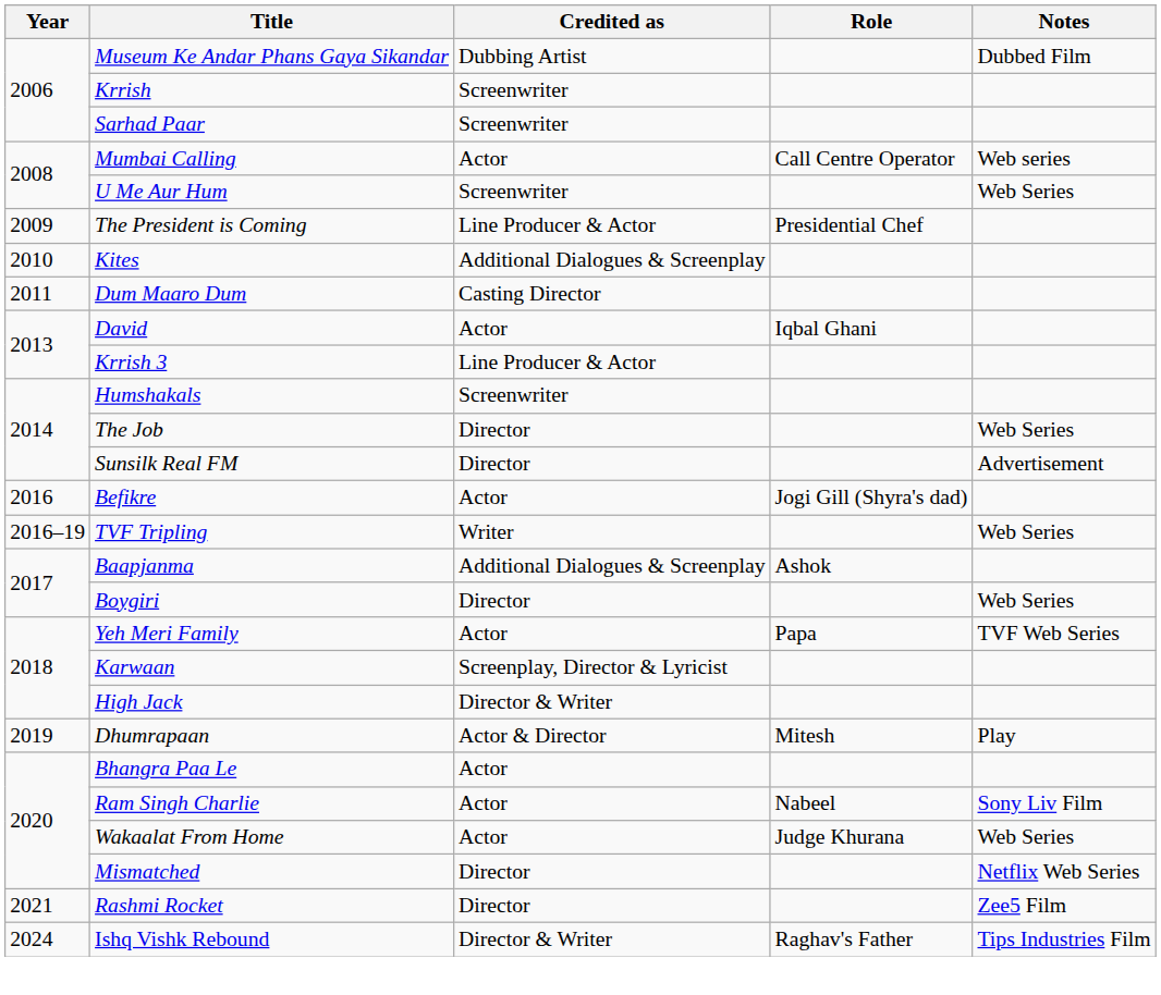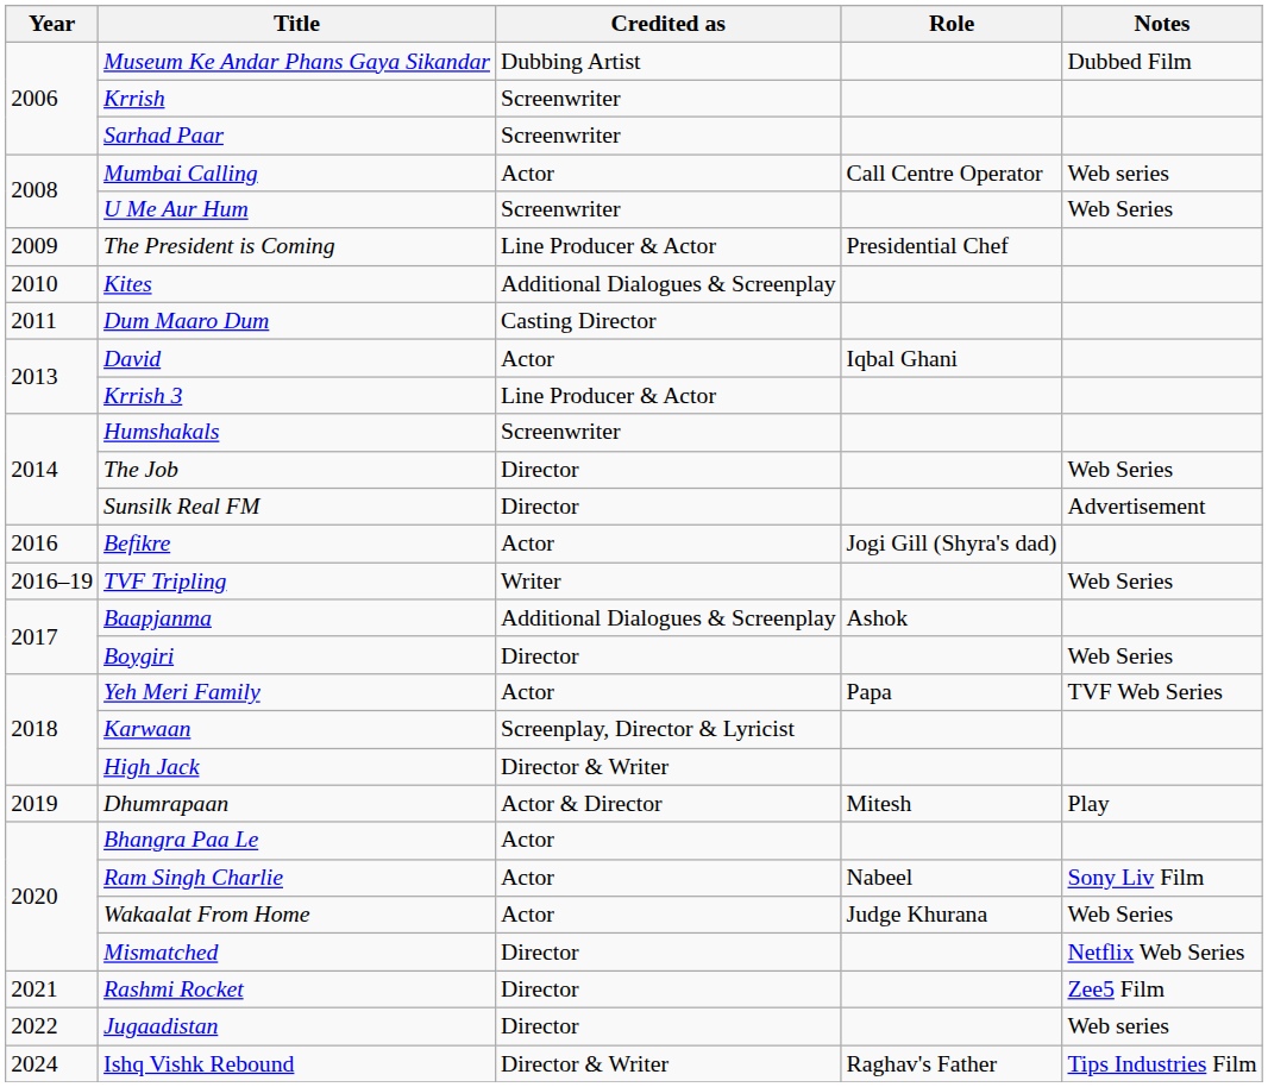+ row: 2022 | Jugaadistan | Director | Web series
